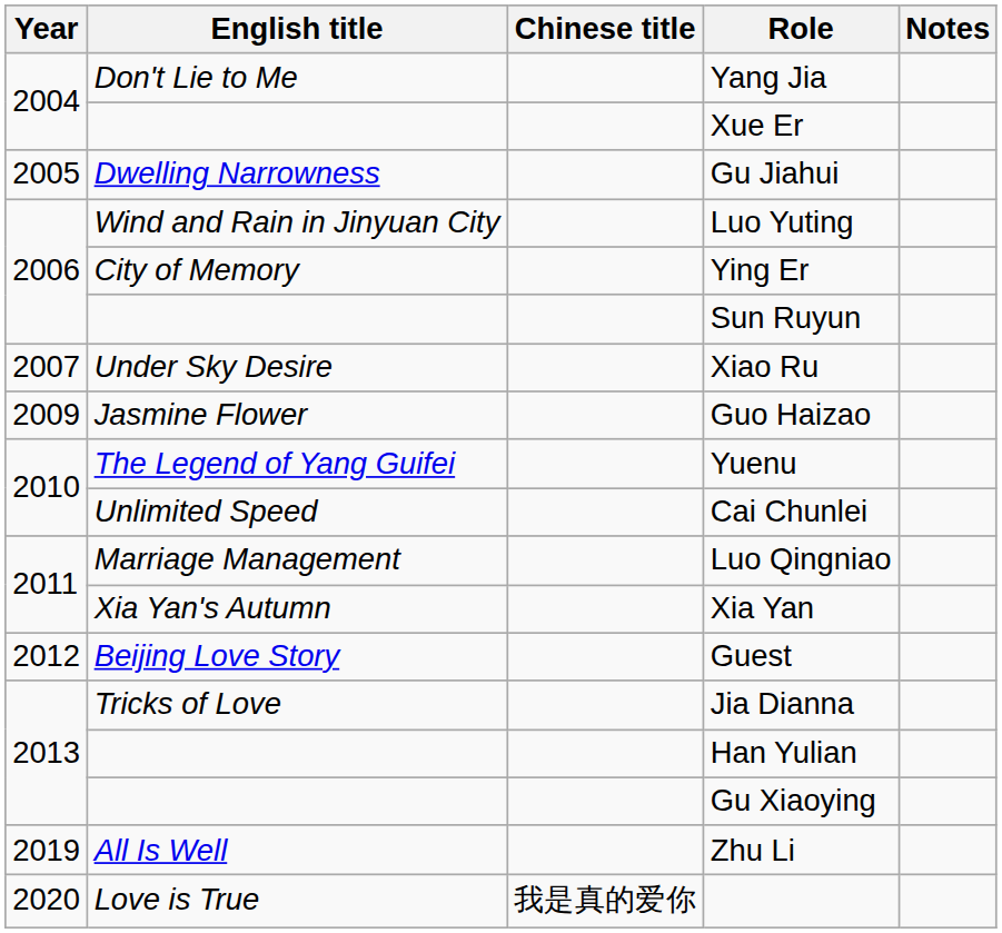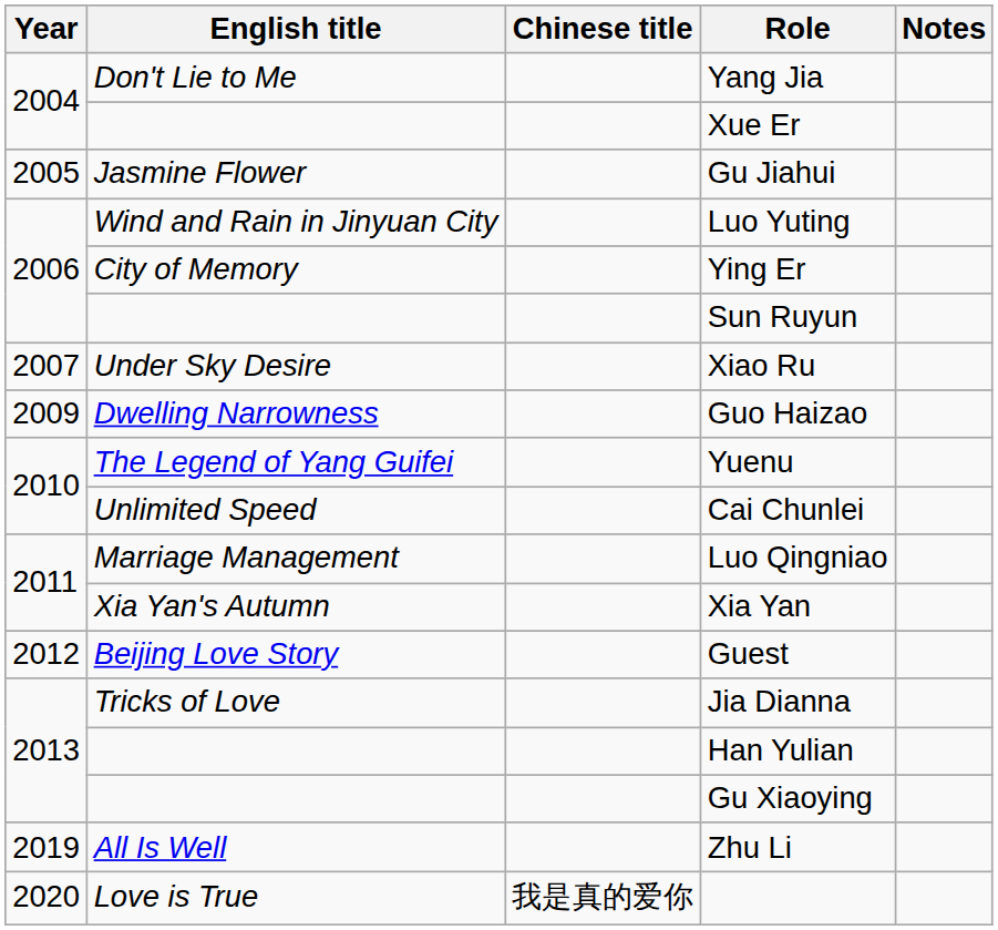Gu Jiahui | English title: Dwelling Narrowness -> Jasmine Flower
Guo Haizao | English title: Jasmine Flower -> Dwelling Narrowness
